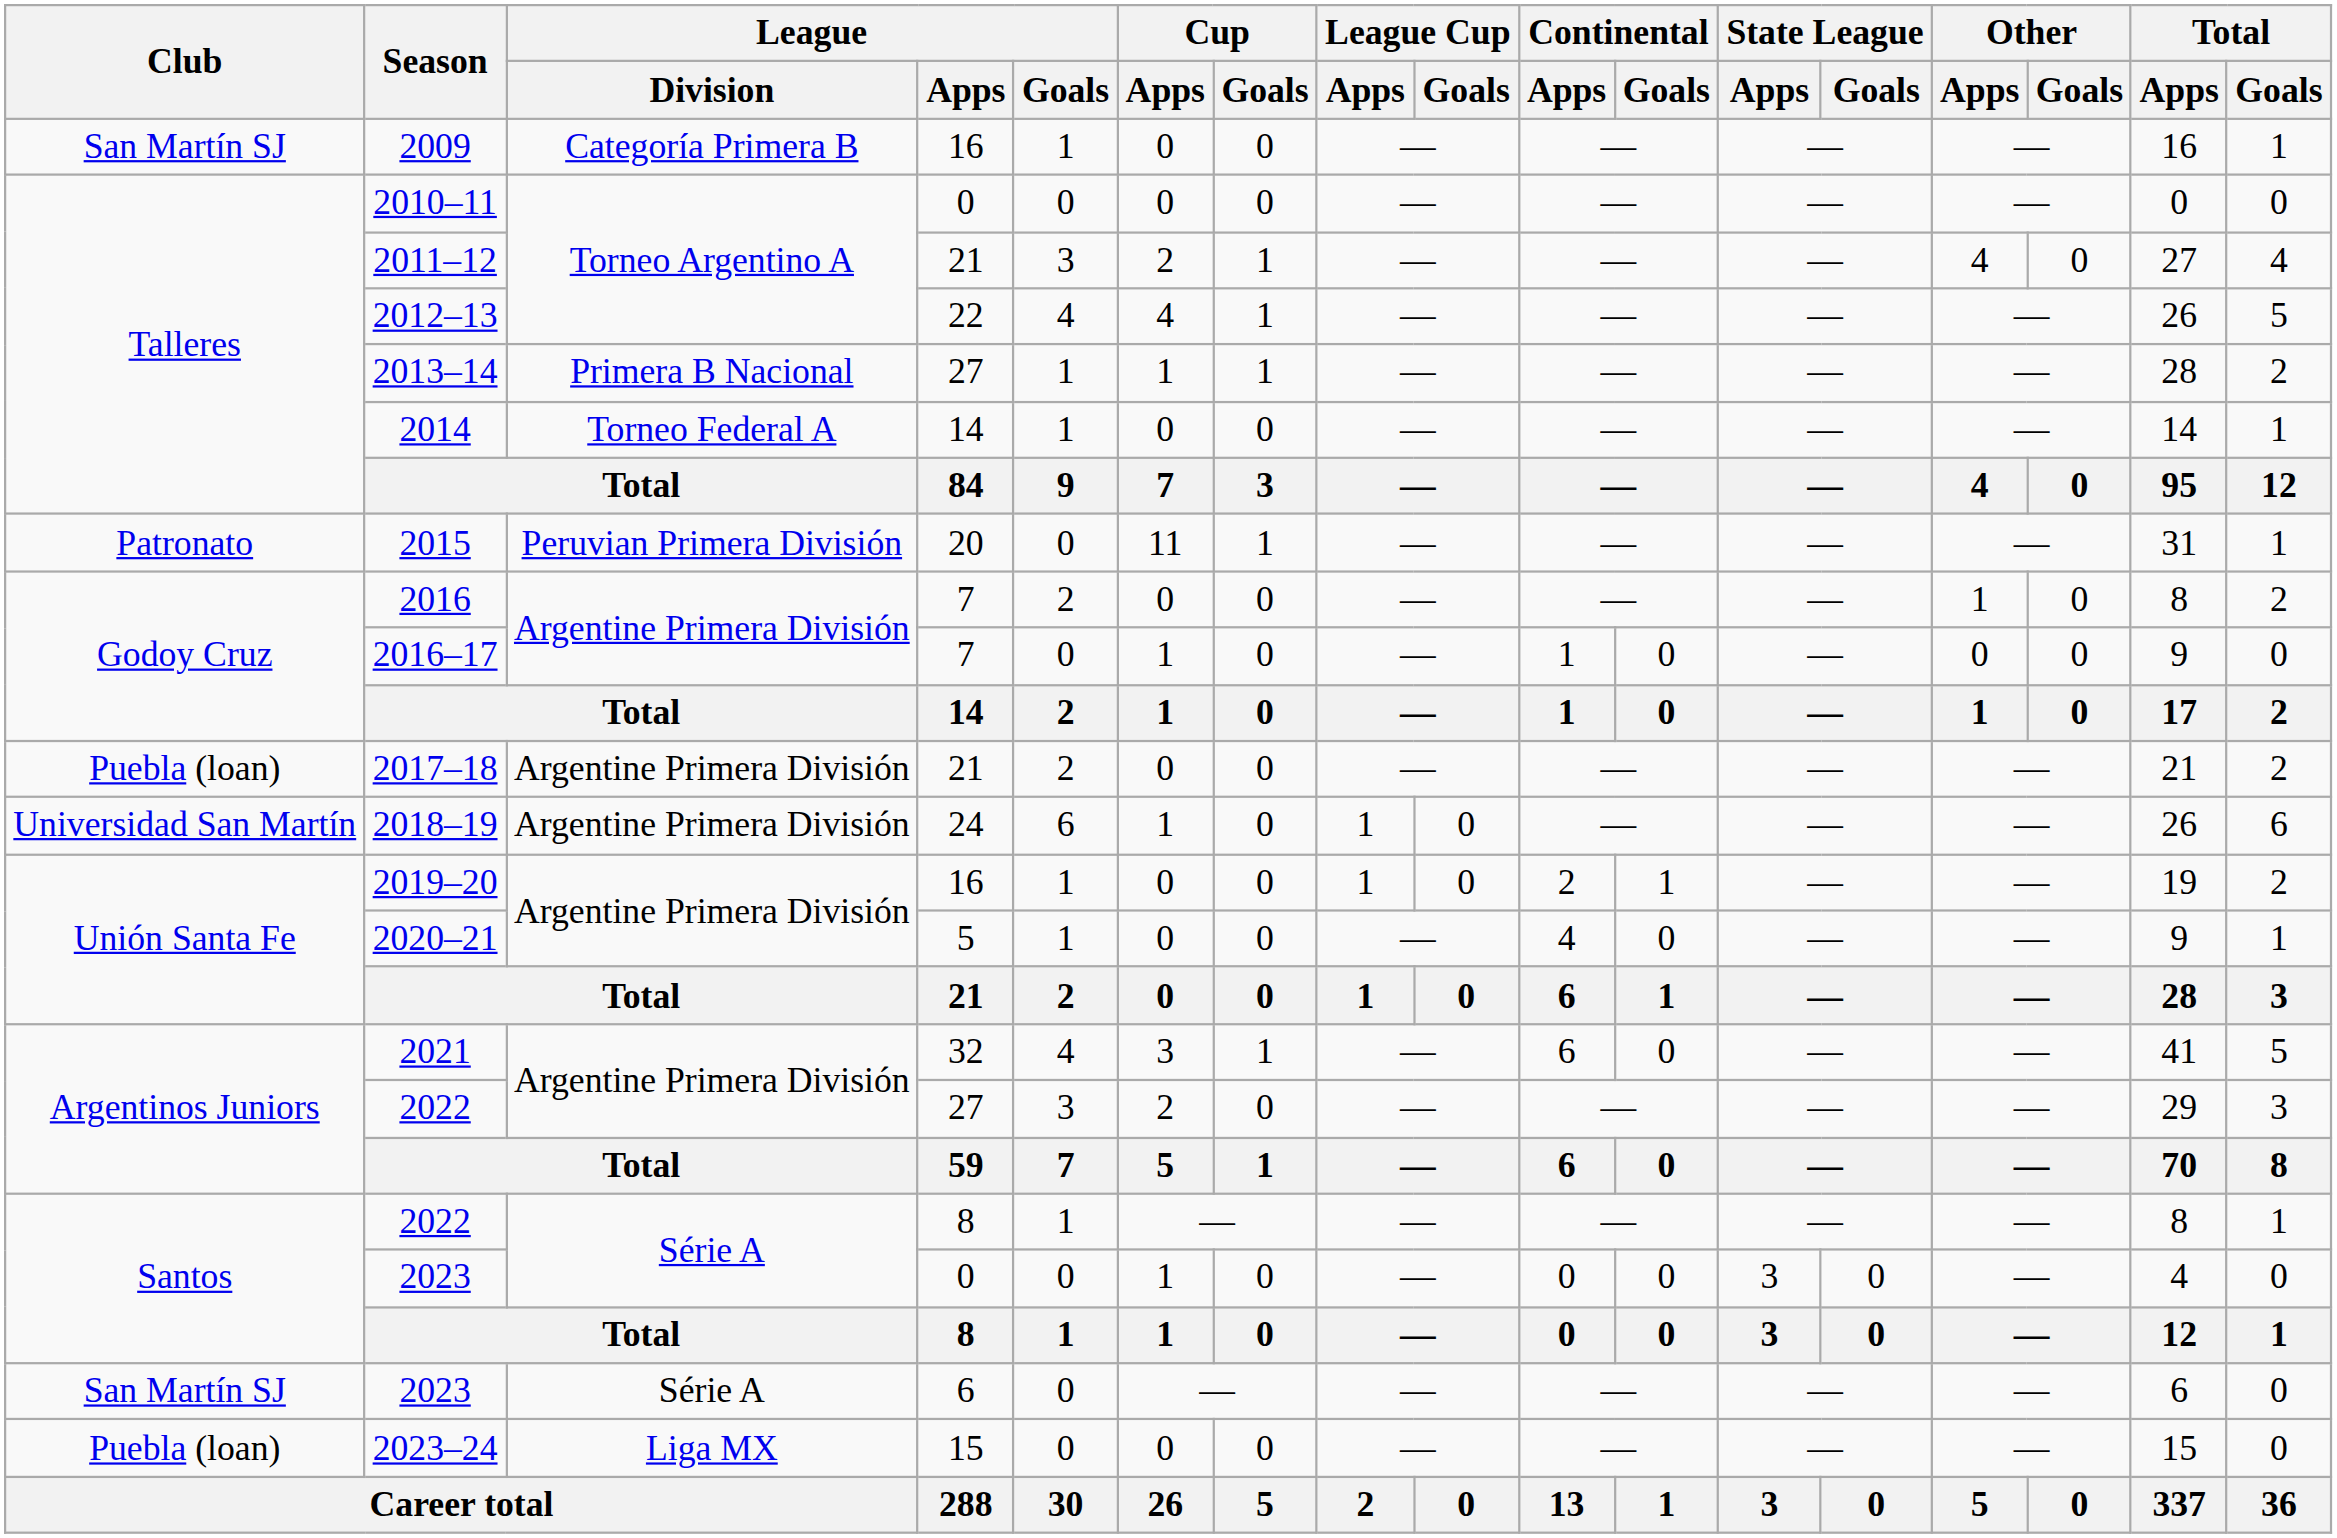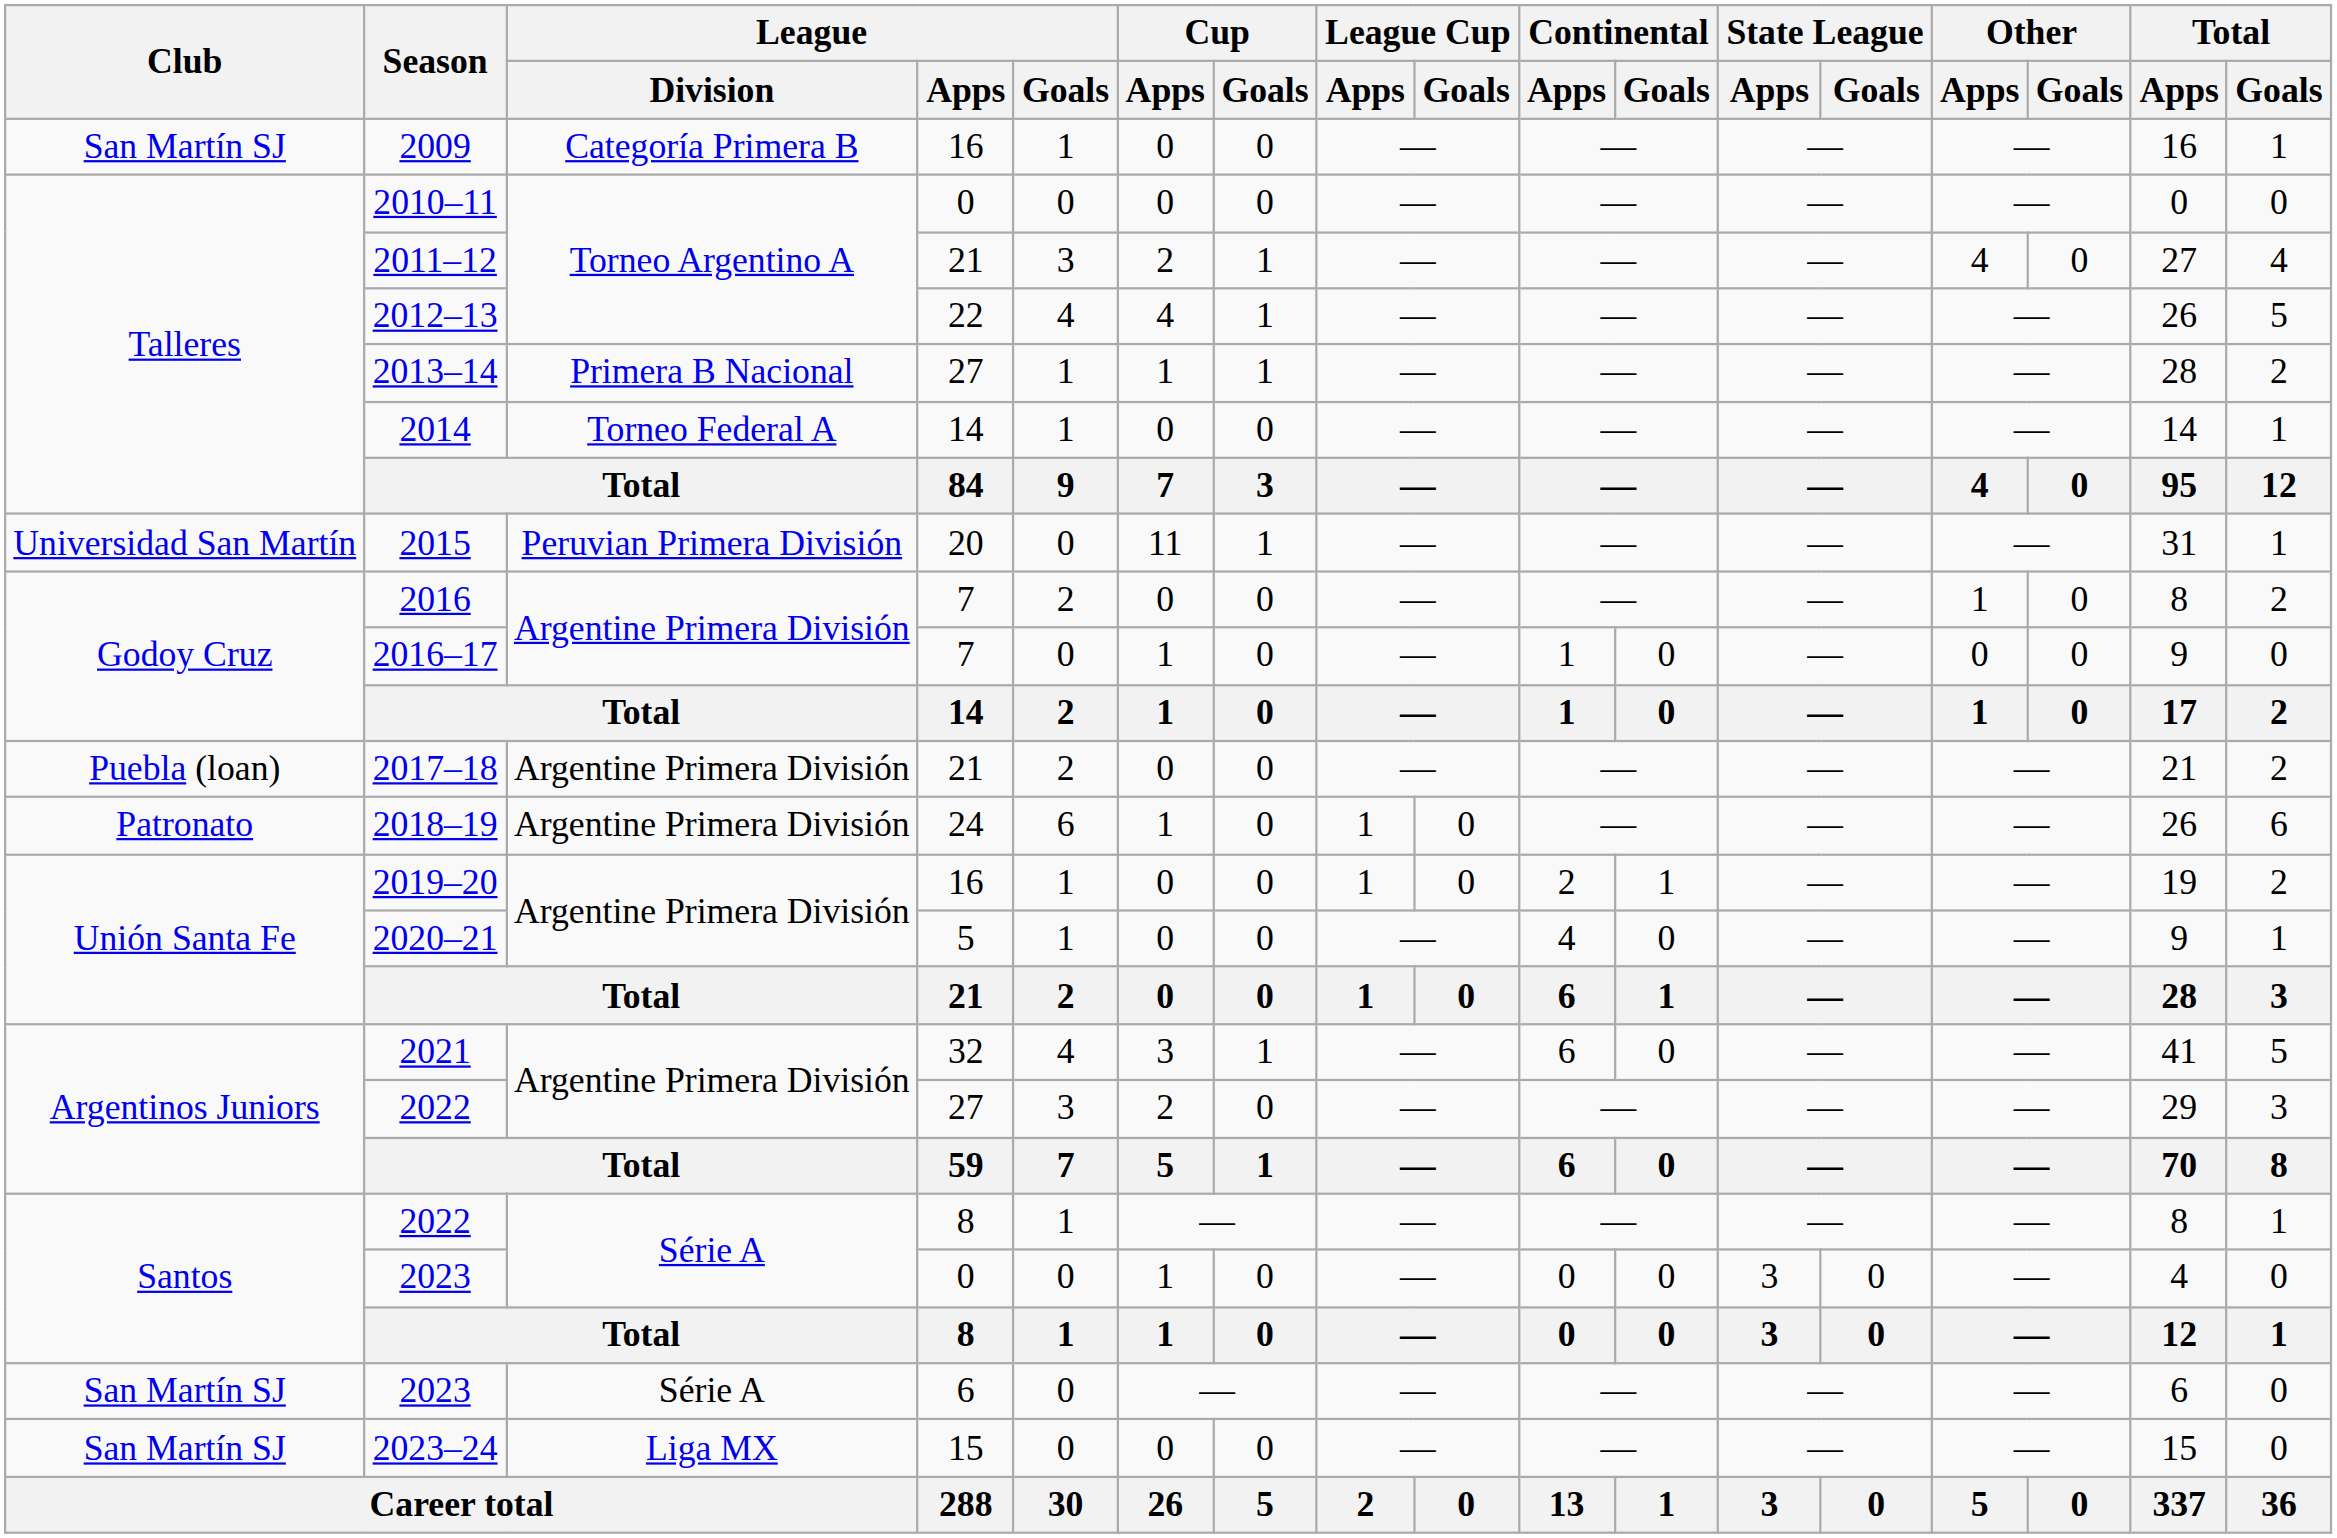2015 | Club: Patronato -> Universidad San Martín
2018–19 | Club: Universidad San Martín -> Patronato
2023–24 | Club: Puebla (loan) -> San Martín SJ
